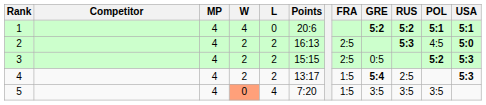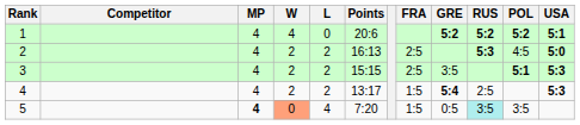1 | POL: 5:1 -> 5:2
3 | GRE: 0:5 -> 3:5
3 | POL: 5:2 -> 5:1
5 | MP: normal -> bold
5 | GRE: 3:5 -> 0:5
5 | RUS: no background -> paleturquoise background
